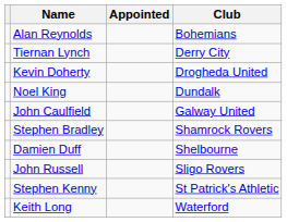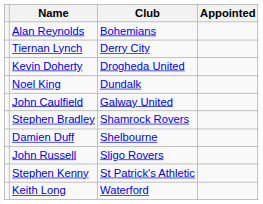columns swapped: Club <-> Appointed
